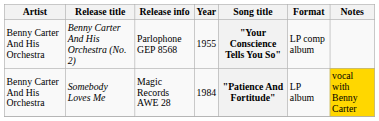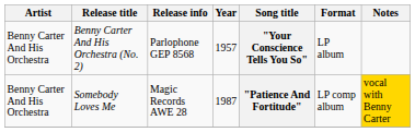Benny Carter And His Orchestra (No. 2) | Year: 1955 -> 1957
Benny Carter And His Orchestra (No. 2) | Format: LP comp album -> LP album
Somebody Loves Me | Year: 1984 -> 1987
Somebody Loves Me | Format: LP album -> LP comp album
